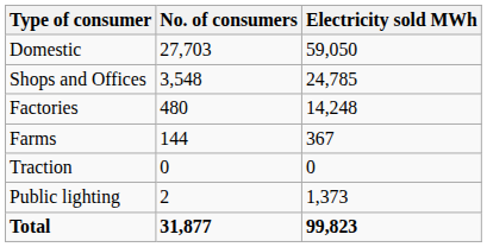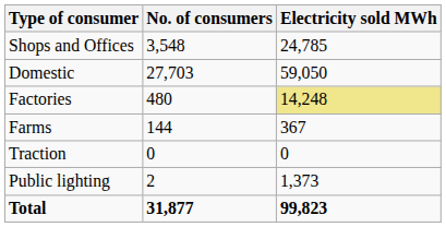rows swapped: Domestic <-> Shops and Offices
Factories | Electricity sold MWh: no background -> khaki background
